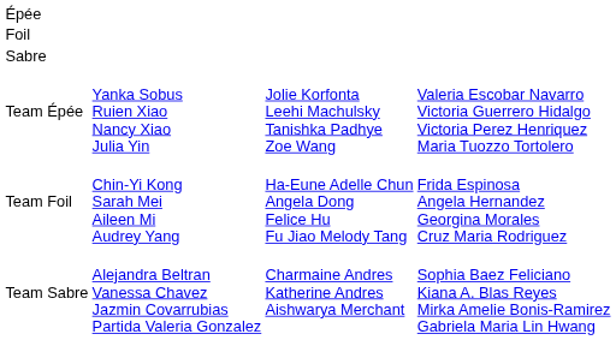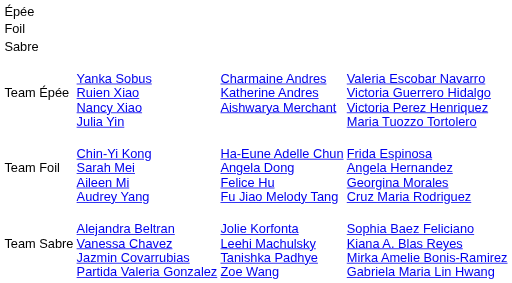Team Épée | column 3: Jolie Korfonta Leehi Machulsky Tanishka Padhye Zoe Wang -> Charmaine Andres Katherine Andres Aishwarya Merchant
Team Sabre | column 3: Charmaine Andres Katherine Andres Aishwarya Merchant -> Jolie Korfonta Leehi Machulsky Tanishka Padhye Zoe Wang
